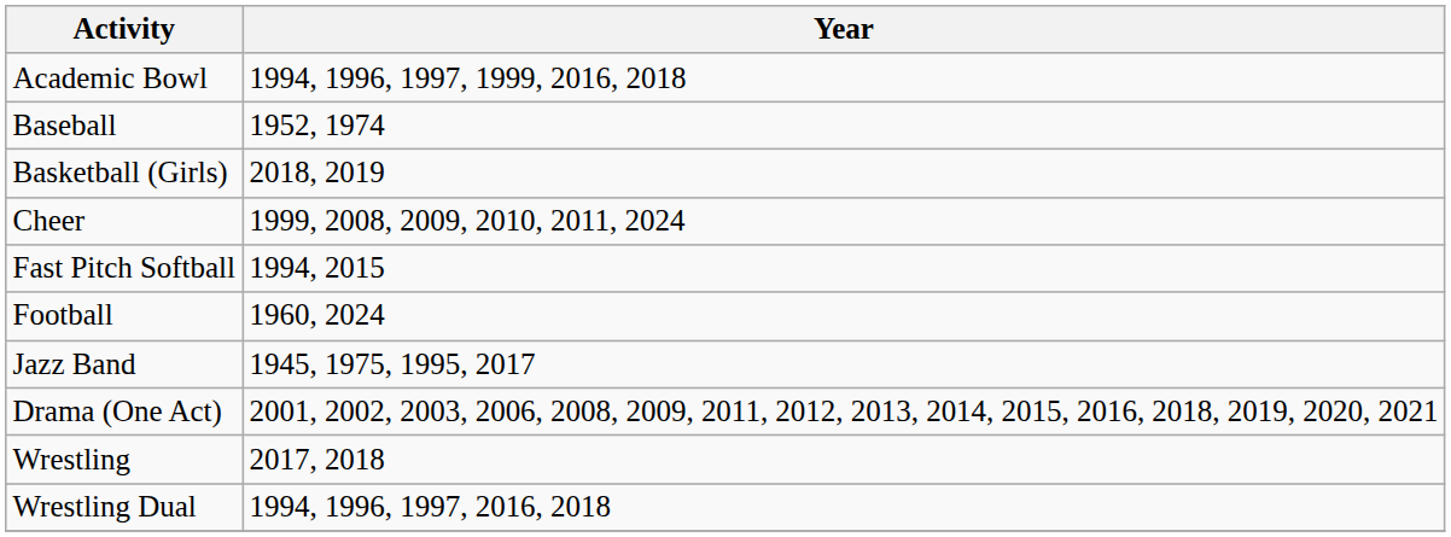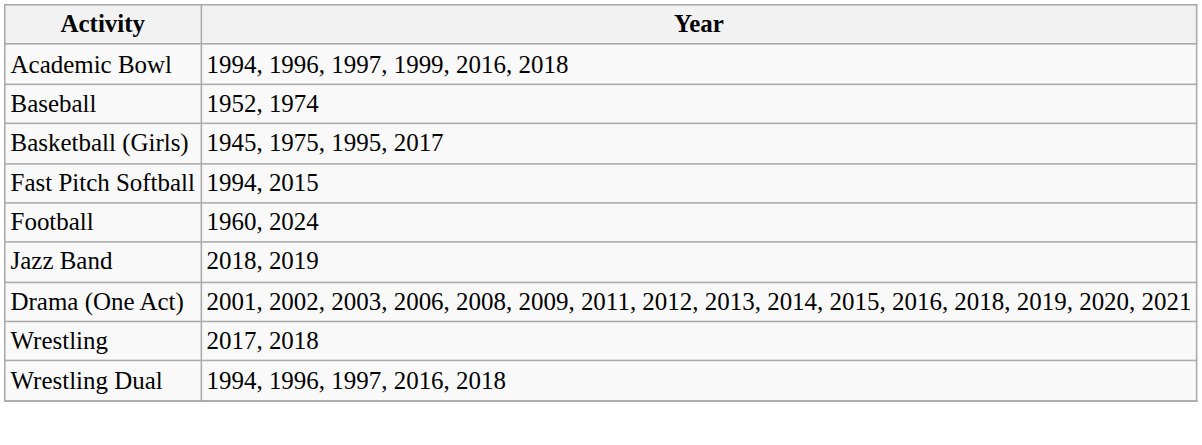Basketball (Girls) | Year: 2018, 2019 -> 1945, 1975, 1995, 2017
- row: Cheer | 1999, 2008, 2009, 2010, 2011, 2024
Jazz Band | Year: 1945, 1975, 1995, 2017 -> 2018, 2019
